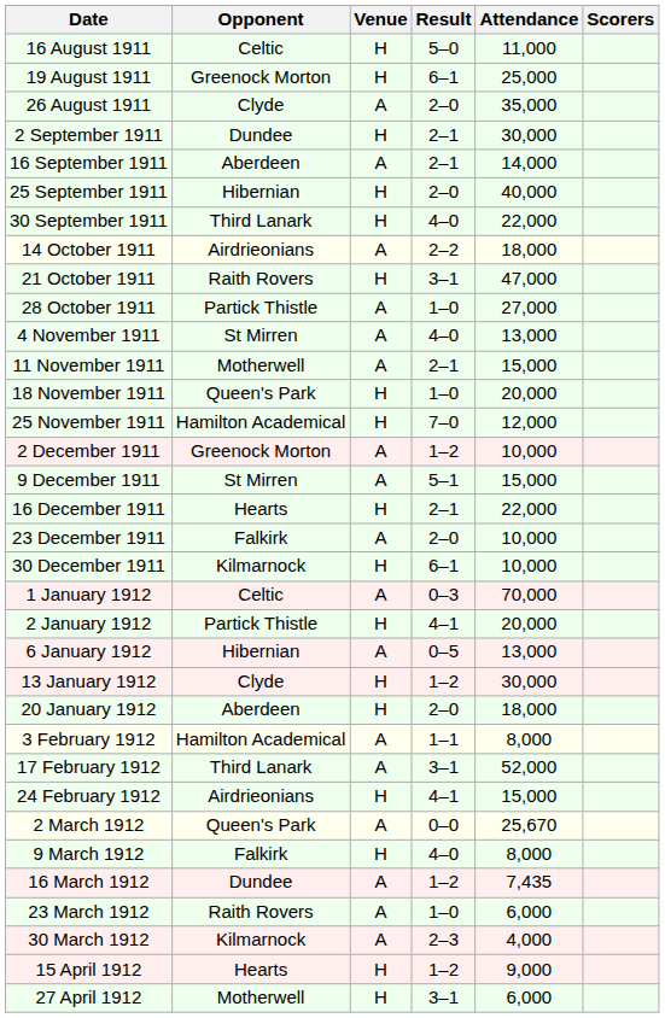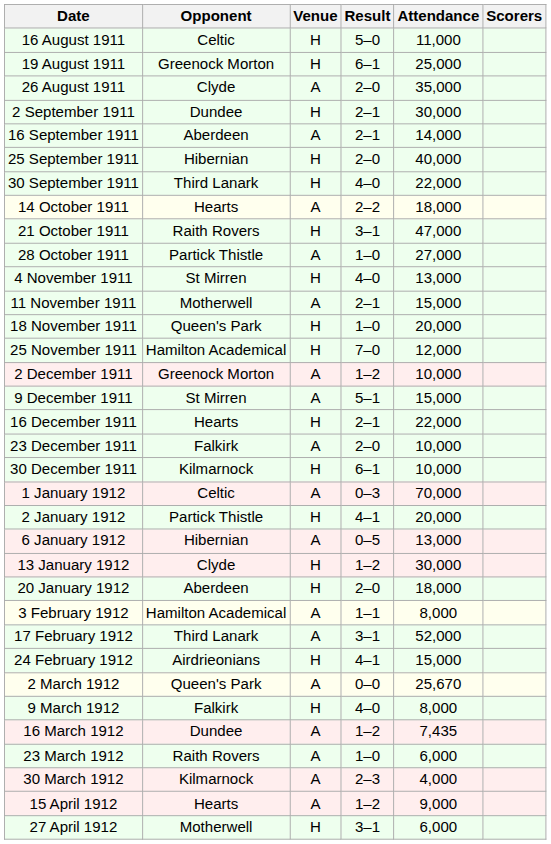14 October 1911 | Opponent: Airdrieonians -> Hearts
4 November 1911 | Venue: A -> H
15 April 1912 | Venue: H -> A
